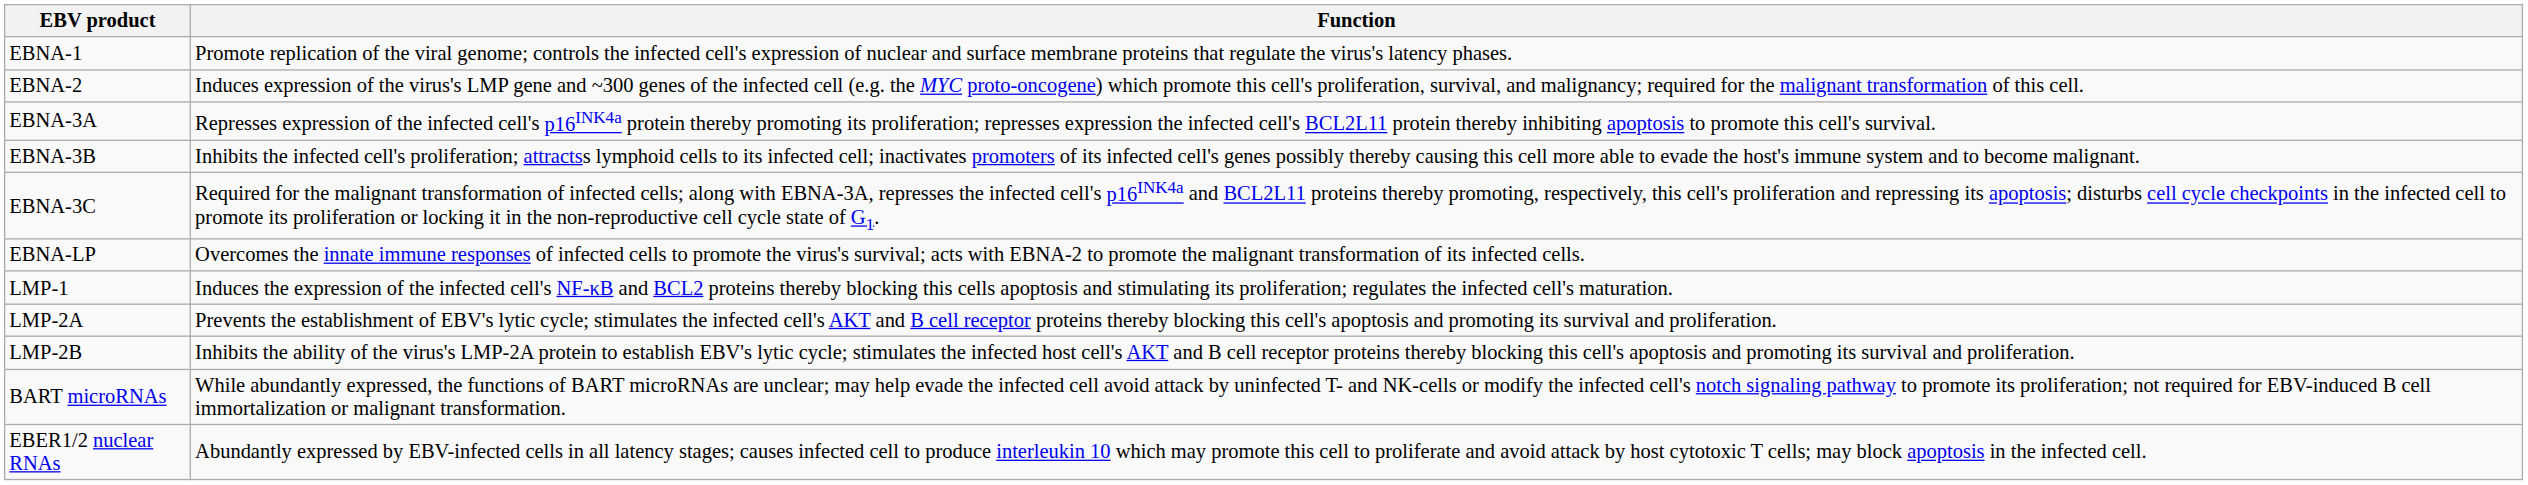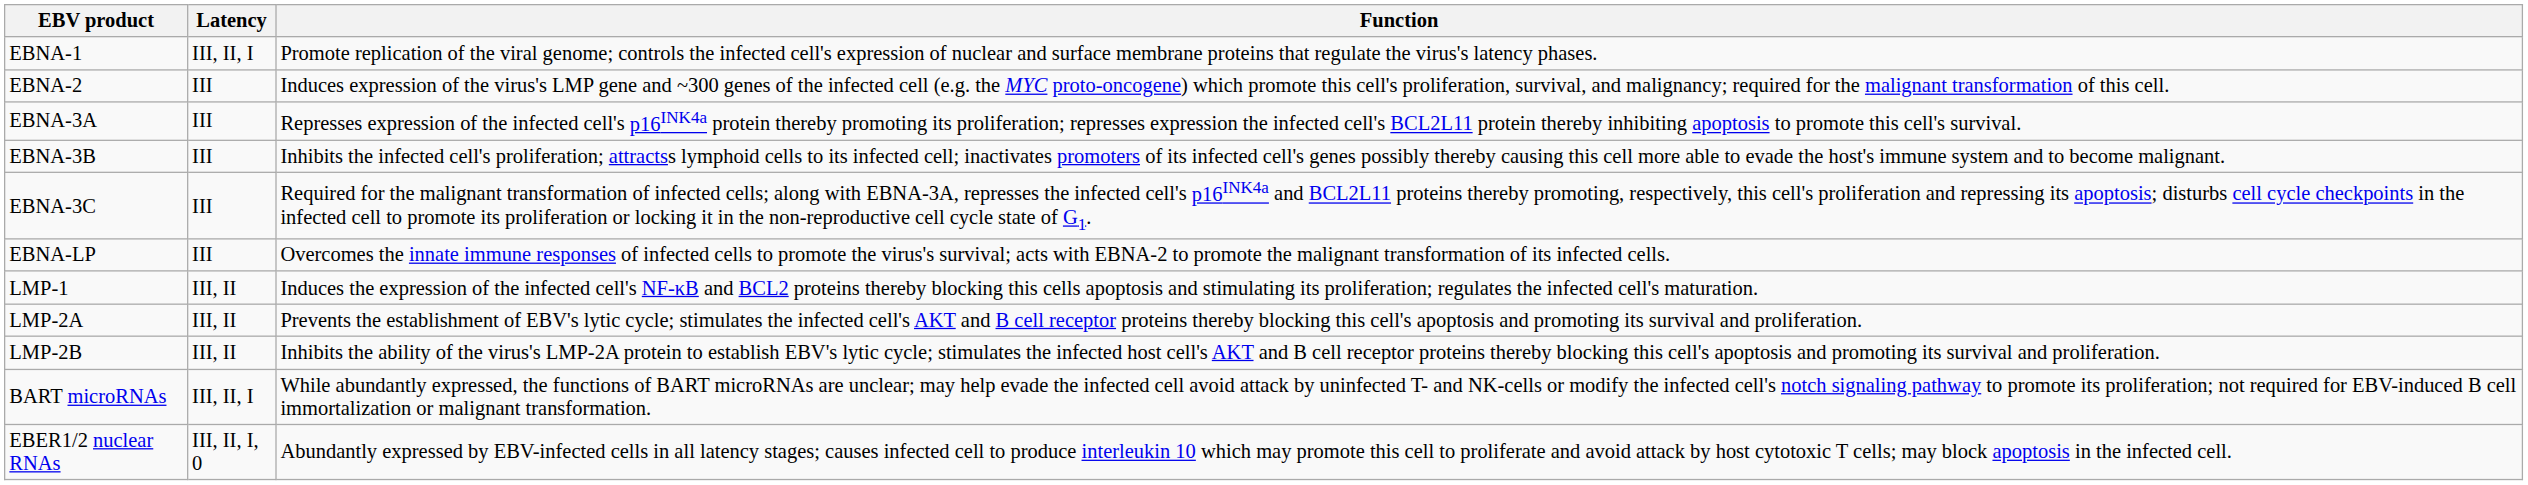+ column: Latency | III, II, I | III | III | III | III | III | III, II | III, II | III, II | III, II, I | III, II, I, 0
